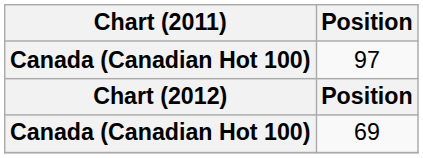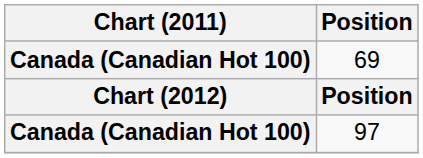rows swapped: 69 <-> 97
